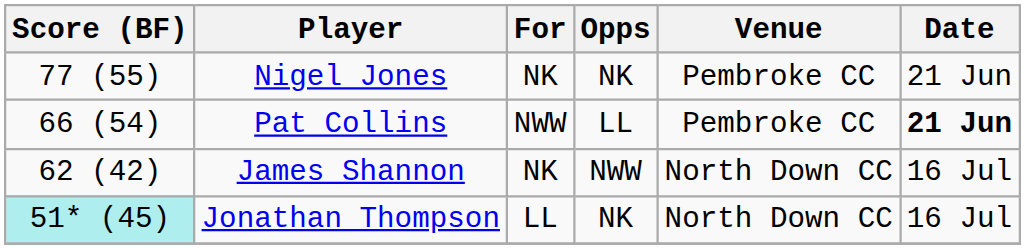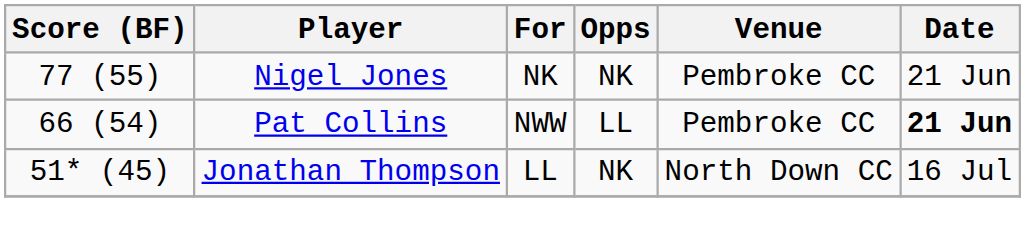- row: 62 (42) | James Shannon | NK | NWW | North Down CC | 16 Jul
Jonathan Thompson | Score (BF): paleturquoise background -> no background
